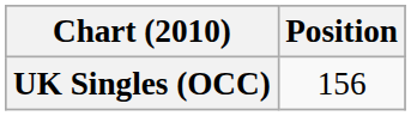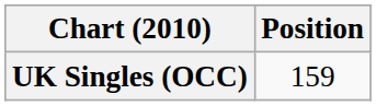UK Singles (OCC) | Position: 156 -> 159
